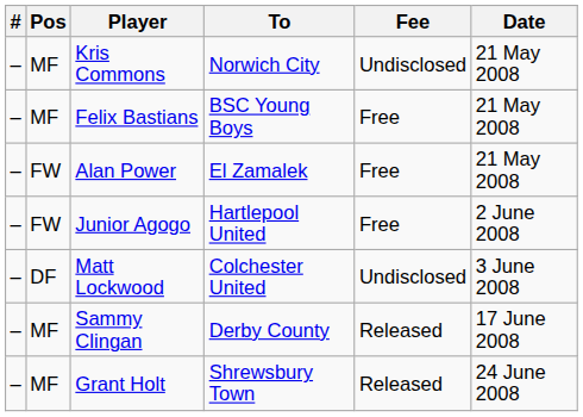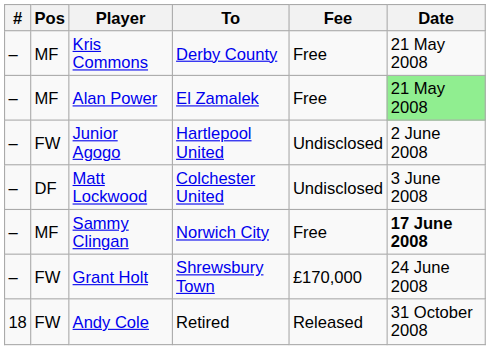Kris Commons | To: Norwich City -> Derby County
Kris Commons | Fee: Undisclosed -> Free
- row: – | MF | Felix Bastians | BSC Young Boys | Free | 21 May 2008
Alan Power | Pos: FW -> MF
Alan Power | Date: no background -> lightgreen background
Junior Agogo | Fee: Free -> Undisclosed
Sammy Clingan | To: Derby County -> Norwich City
Sammy Clingan | Fee: Released -> Free
Sammy Clingan | Date: normal -> bold
Grant Holt | Pos: MF -> FW
Grant Holt | Fee: Released -> £170,000
+ row: 18 | FW | Andy Cole | Retired | Released | 31 October 2008
